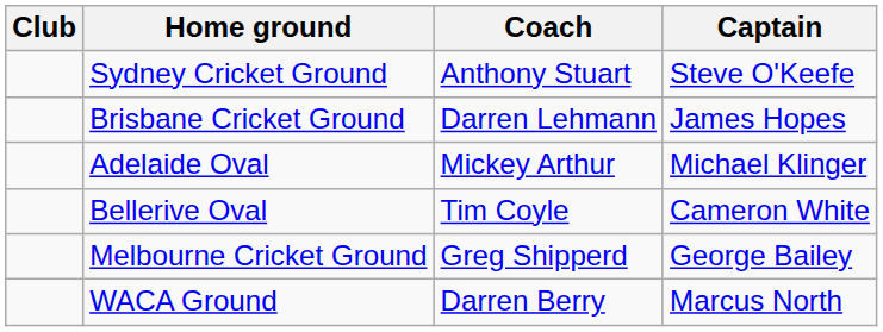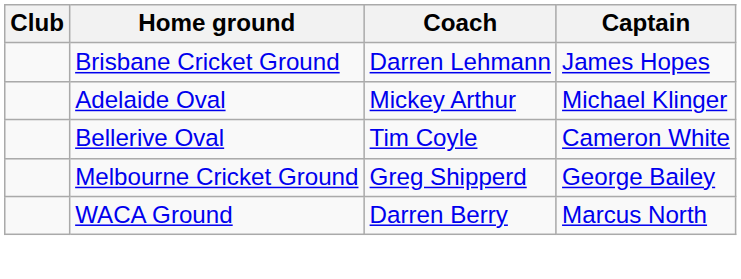- row: Sydney Cricket Ground | Anthony Stuart | Steve O'Keefe
